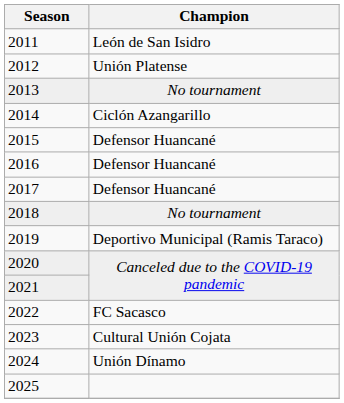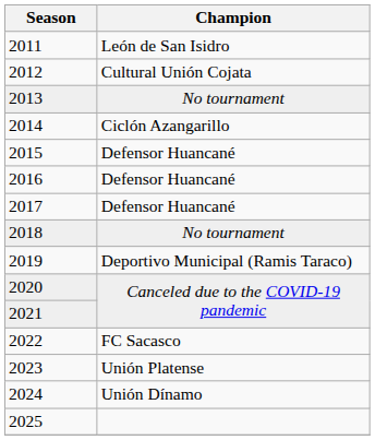2012 | Champion: Unión Platense -> Cultural Unión Cojata
2023 | Champion: Cultural Unión Cojata -> Unión Platense
